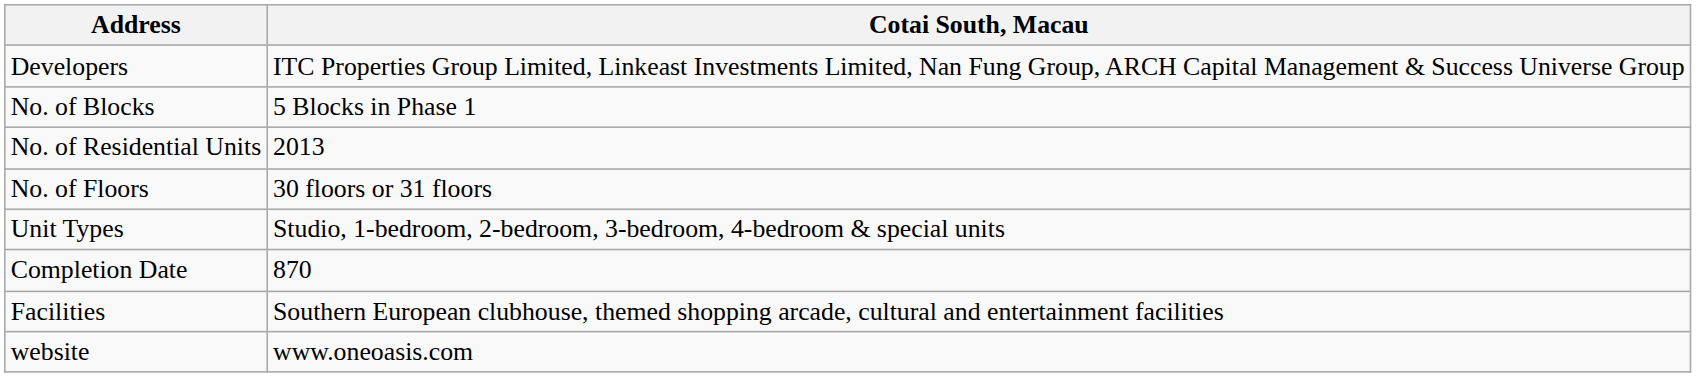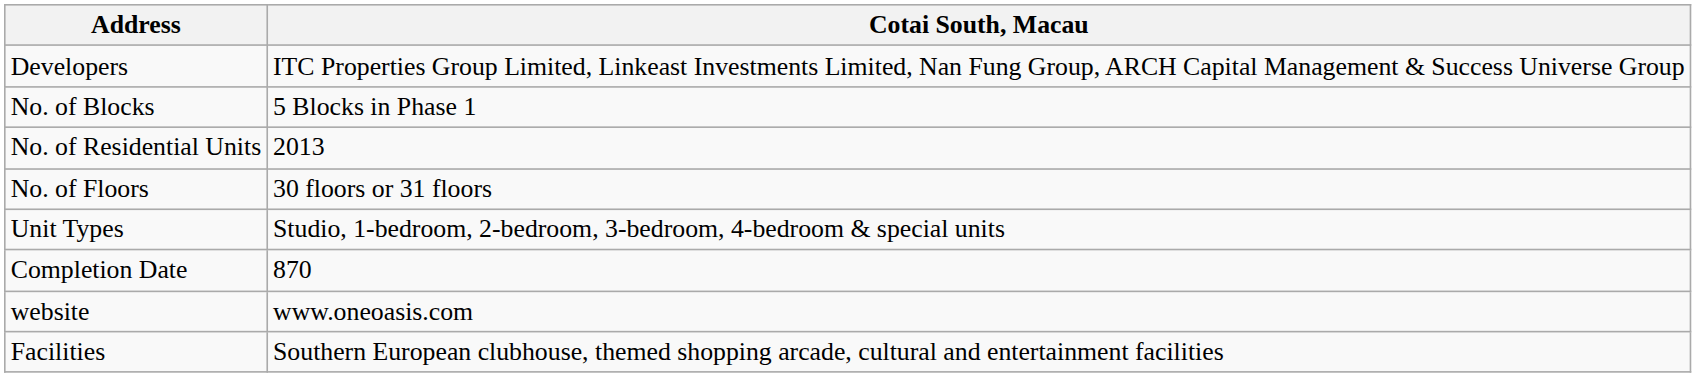rows swapped: Facilities <-> website
